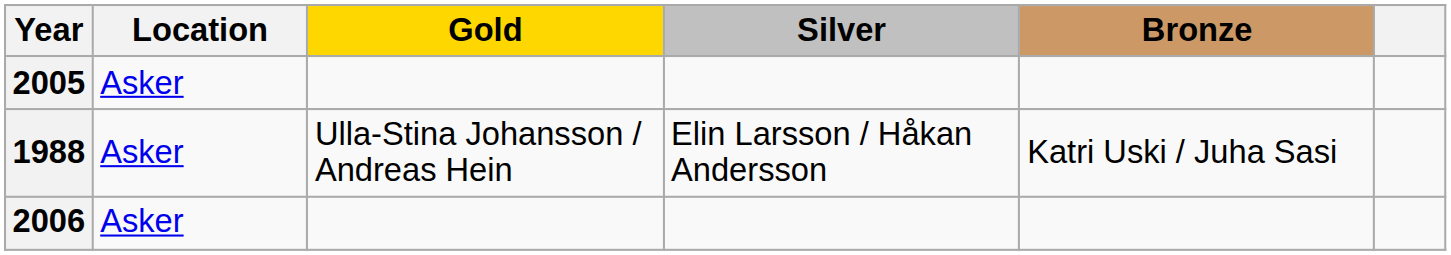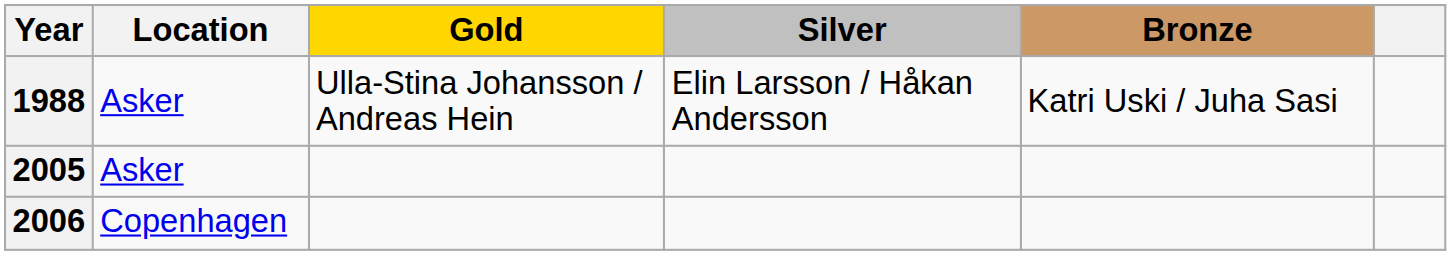rows swapped: 1988 <-> 2005
2006 | Location: Asker -> Copenhagen
